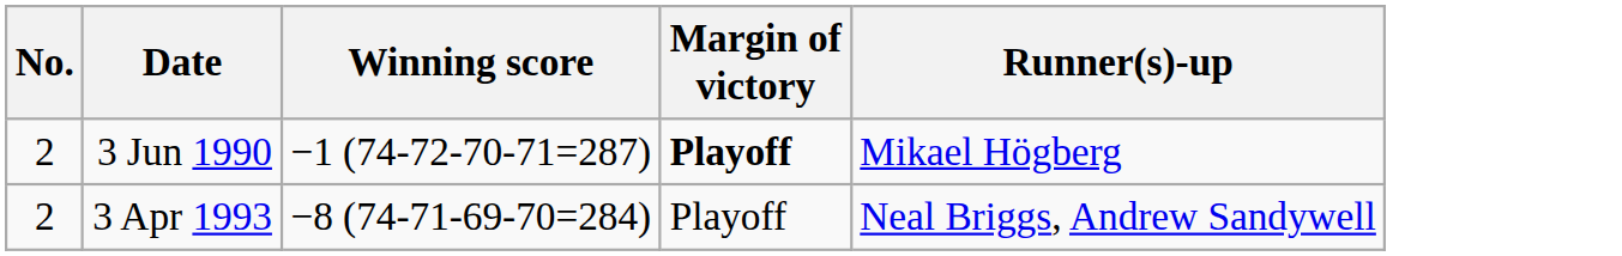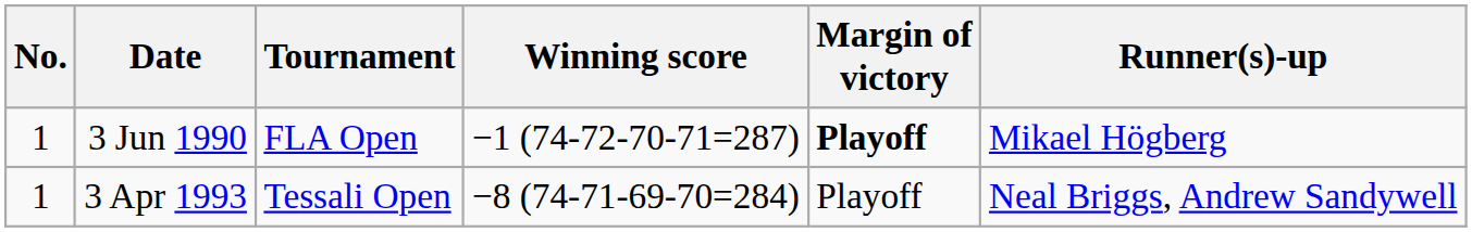+ column: Tournament | FLA Open | Tessali Open
3 Jun 1990 | No.: 2 -> 1
3 Apr 1993 | No.: 2 -> 1
